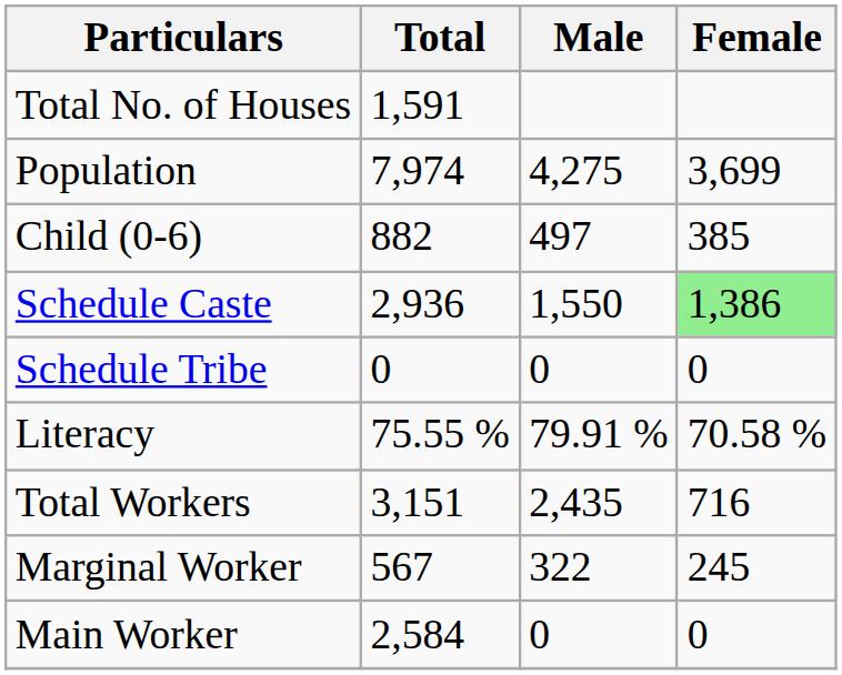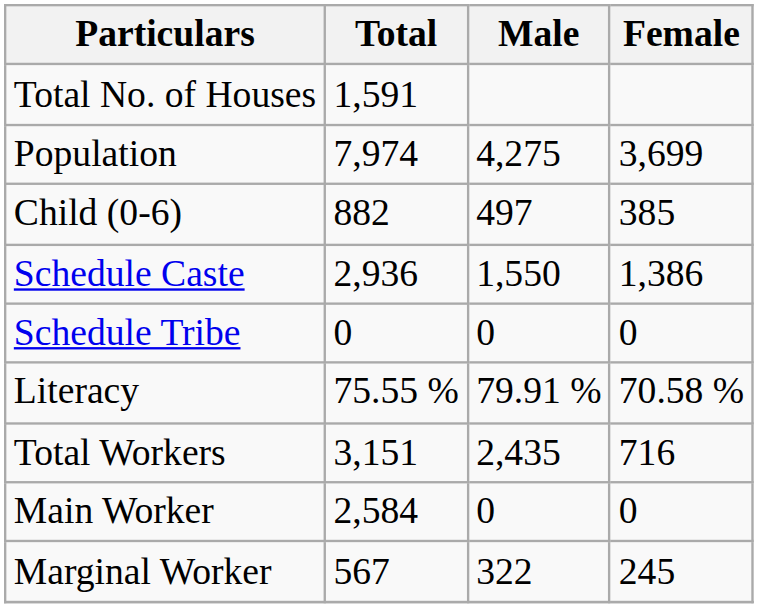Schedule Caste | Female: lightgreen background -> no background
rows swapped: Main Worker <-> Marginal Worker
